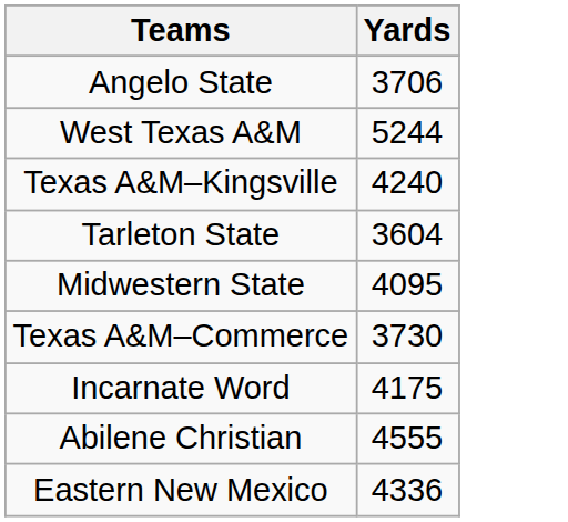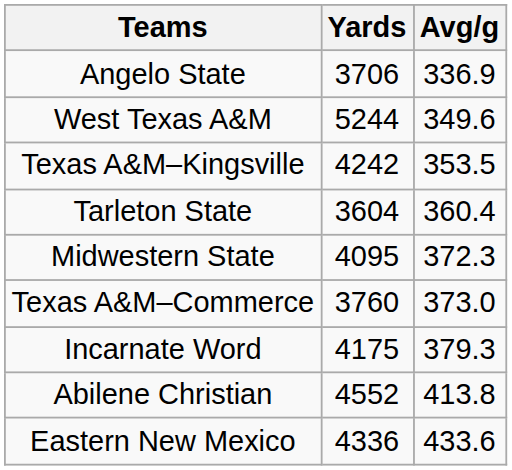+ column: Avg/g | 336.9 | 349.6 | 353.5 | 360.4 | 372.3 | 373.0 | 379.3 | 413.8 | 433.6
Texas A&M–Kingsville | Yards: 4240 -> 4242
Texas A&M–Commerce | Yards: 3730 -> 3760
Abilene Christian | Yards: 4555 -> 4552
